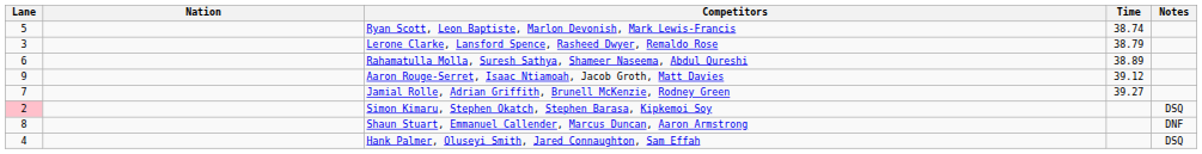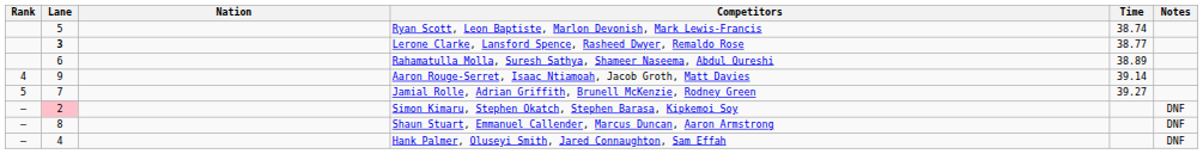+ column: Rank | 4 | 5 | – | – | –
Lerone Clarke, Lansford Spence, Rasheed Dwyer, Remaldo Rose | Lane: normal -> bold
Lerone Clarke, Lansford Spence, Rasheed Dwyer, Remaldo Rose | Time: 38.79 -> 38.77
Aaron Rouge-Serret, Isaac Ntiamoah, Jacob Groth, Matt Davies | Time: 39.12 -> 39.14
Simon Kimaru, Stephen Okatch, Stephen Barasa, Kipkemoi Soy | Notes: DSQ -> DNF
Hank Palmer, Oluseyi Smith, Jared Connaughton, Sam Effah | Notes: DSQ -> DNF
